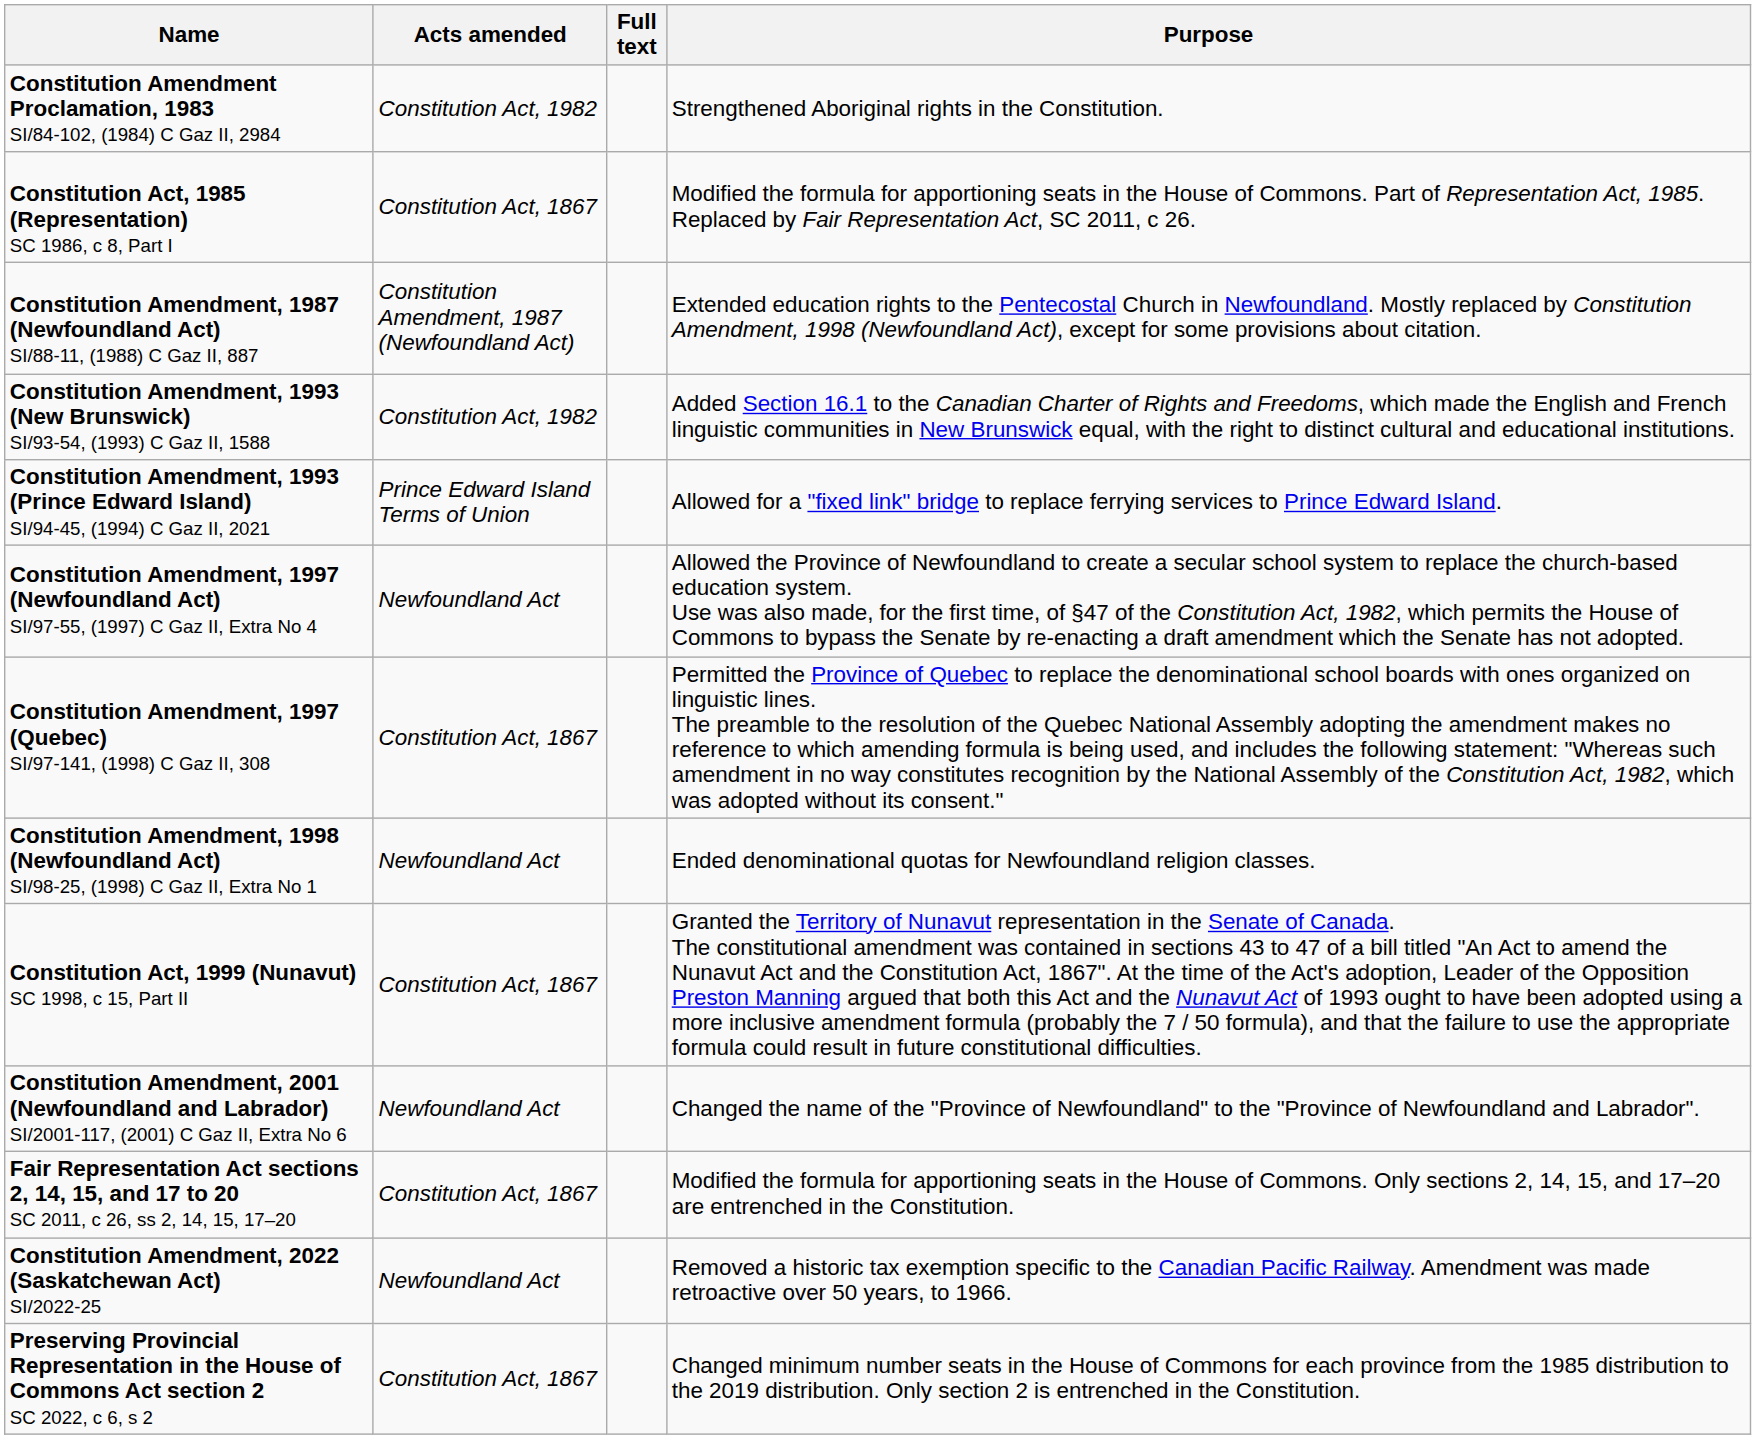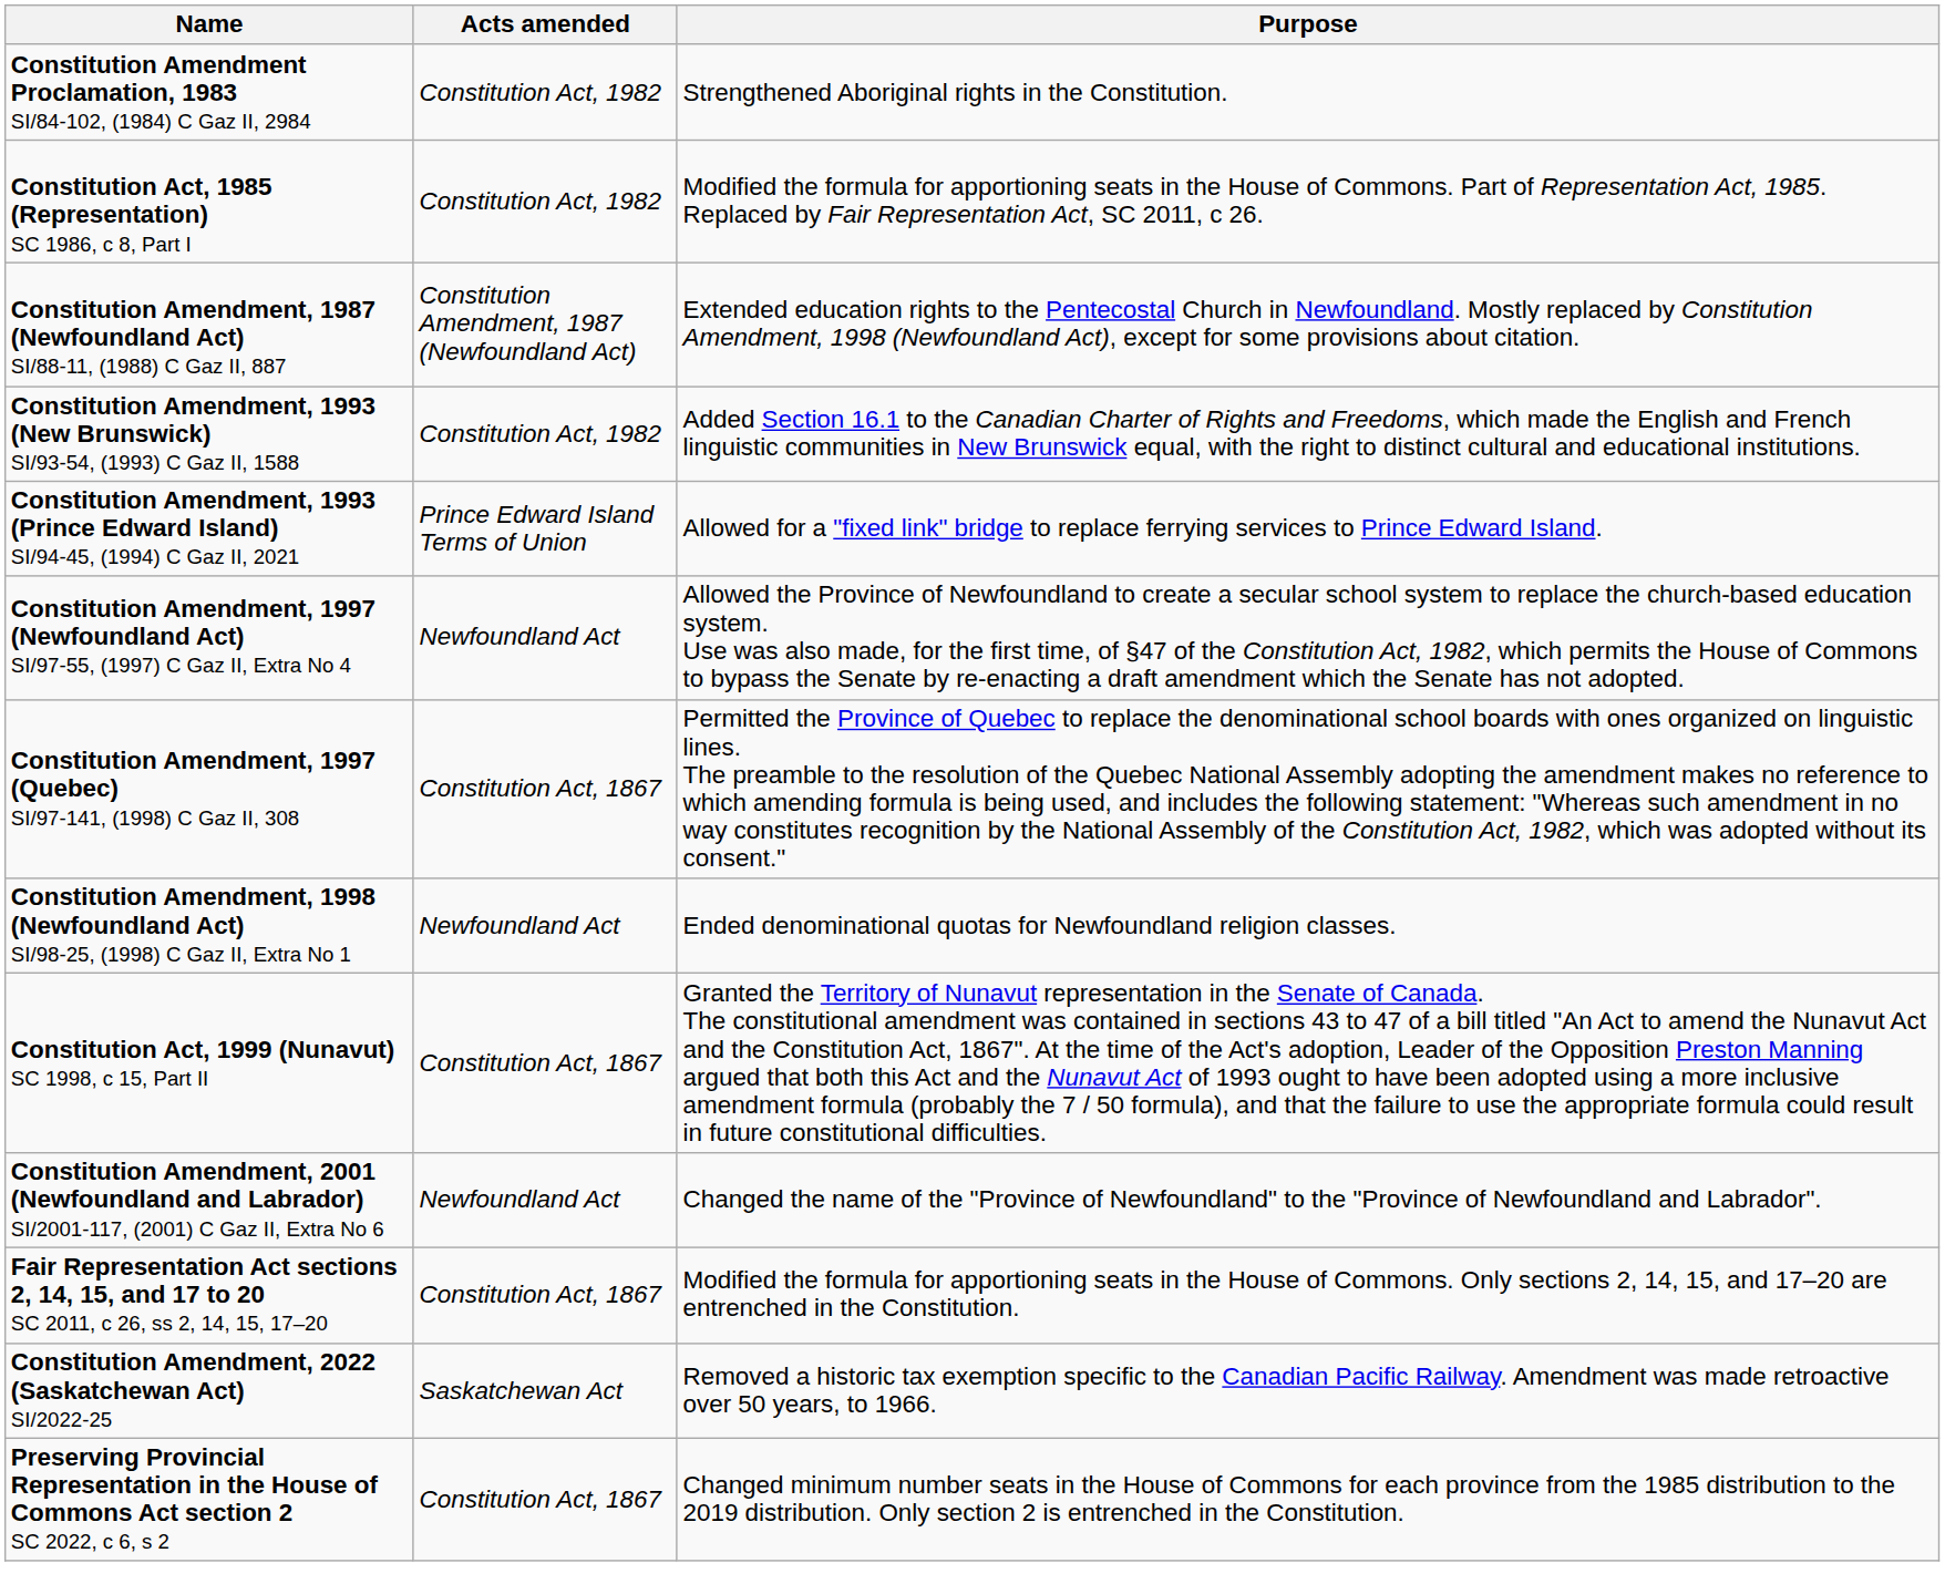- column: Full text
Constitution Act, 1985 (Representation) SC 1986, c 8, Part I | Acts amended: Constitution Act, 1867 -> Constitution Act, 1982
Constitution Amendment, 2022 (Saskatchewan Act) SI/2022-25 | Acts amended: Newfoundland Act -> Saskatchewan Act
